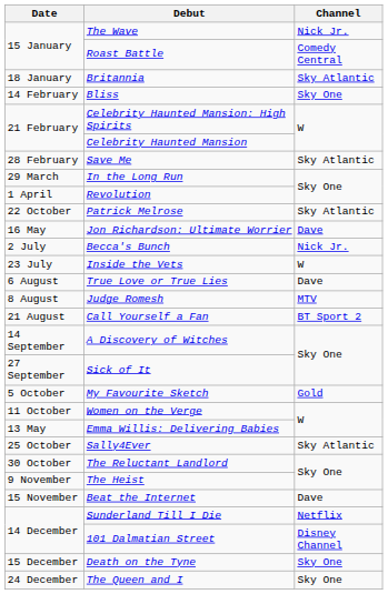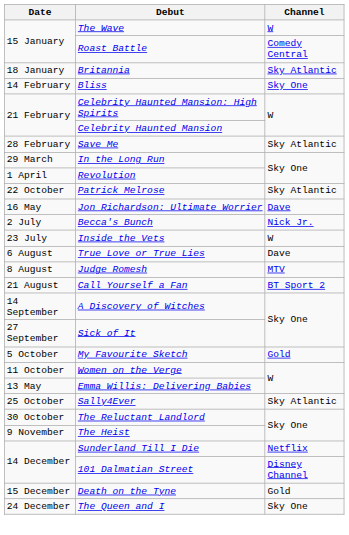The Wave | Channel: Nick Jr. -> W
- row: 15 November | Beat the Internet | Dave
Death on the Tyne | Channel: Sky One -> Gold
